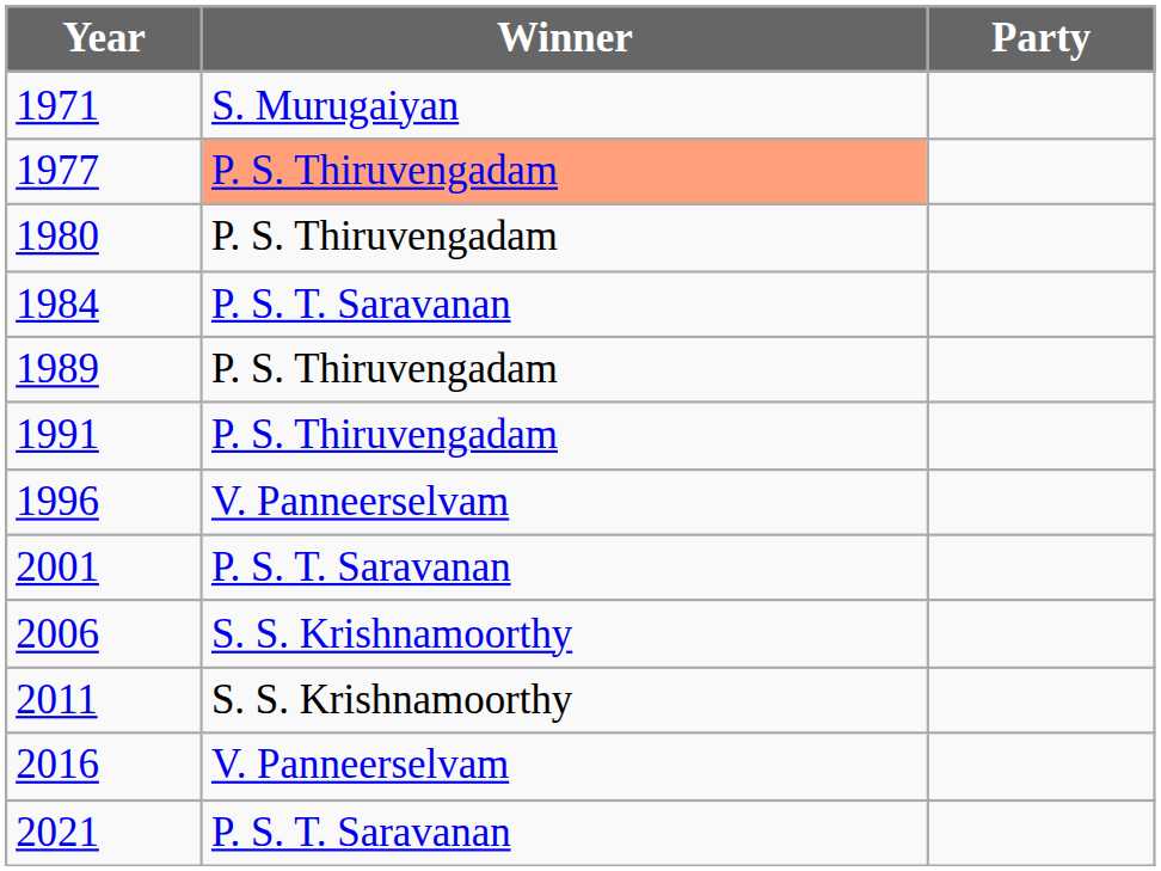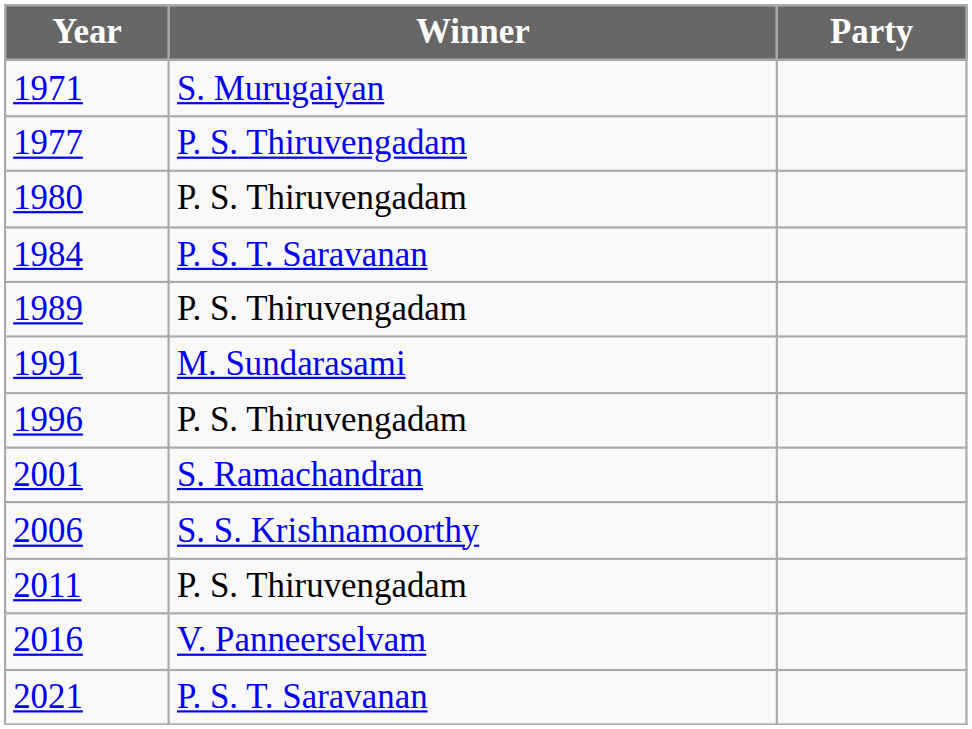1977 | Winner: lightsalmon background -> no background
1991 | Winner: P. S. Thiruvengadam -> M. Sundarasami
1996 | Winner: V. Panneerselvam -> P. S. Thiruvengadam
2001 | Winner: P. S. T. Saravanan -> S. Ramachandran
2011 | Winner: S. S. Krishnamoorthy -> P. S. Thiruvengadam
